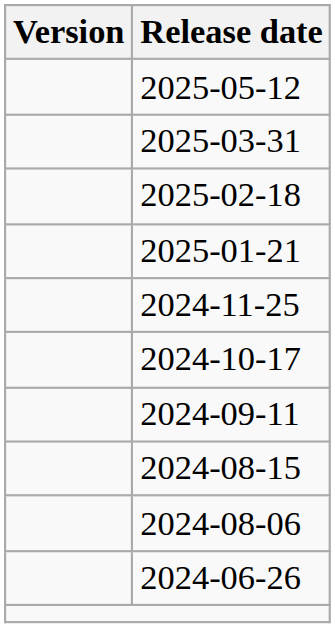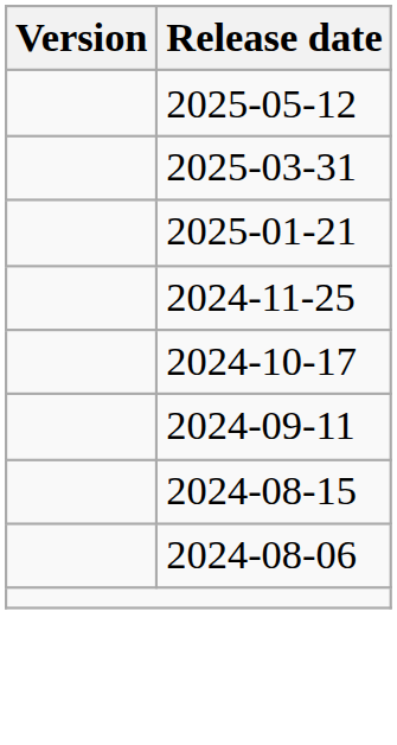- row: 2025-02-18
- row: 2024-06-26
